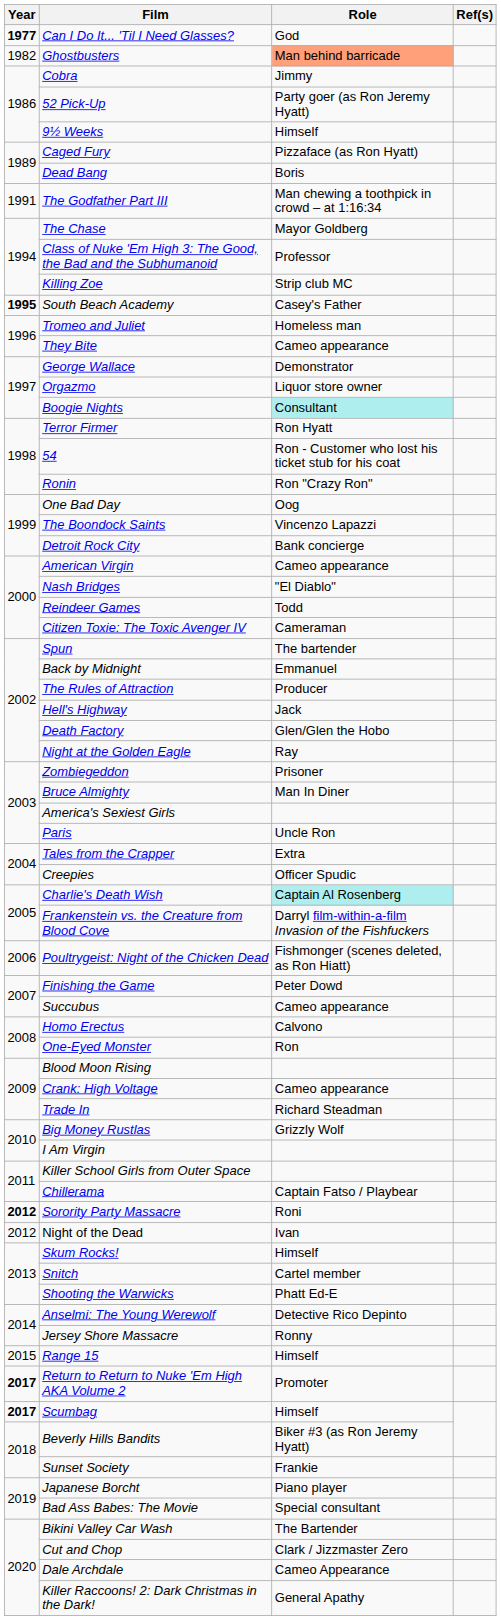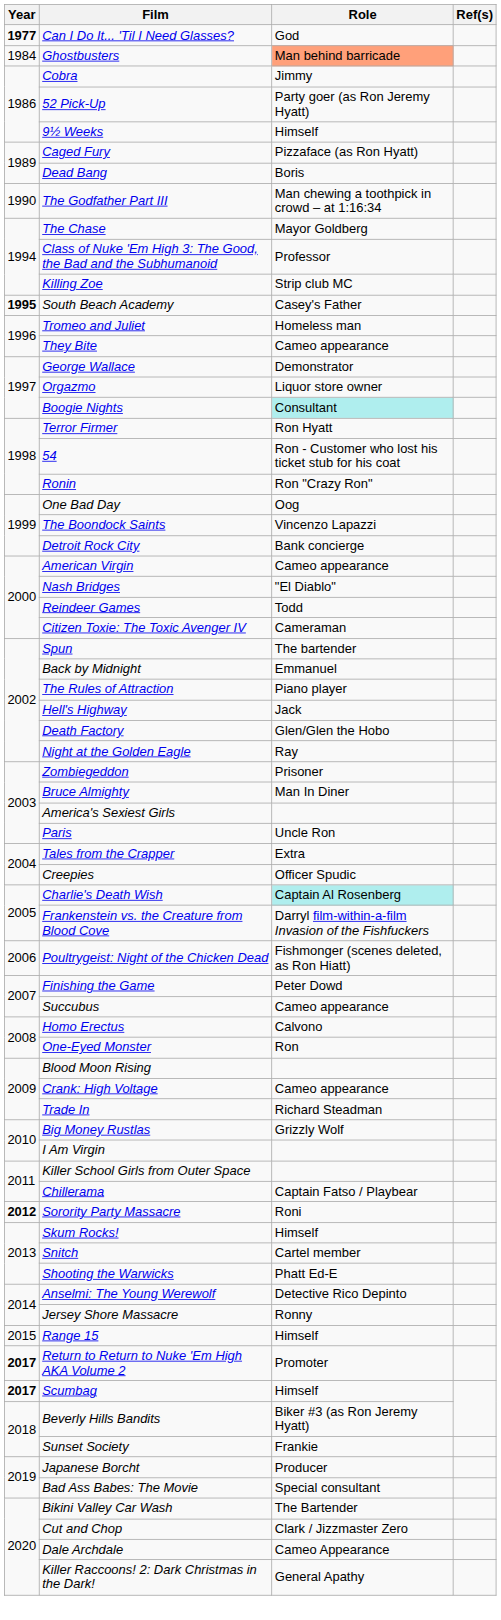Ghostbusters | Year: 1982 -> 1984
The Godfather Part III | Year: 1991 -> 1990
The Rules of Attraction | Role: Producer -> Piano player
- row: 2012 | Night of the Dead | Ivan
Japanese Borcht | Role: Piano player -> Producer
